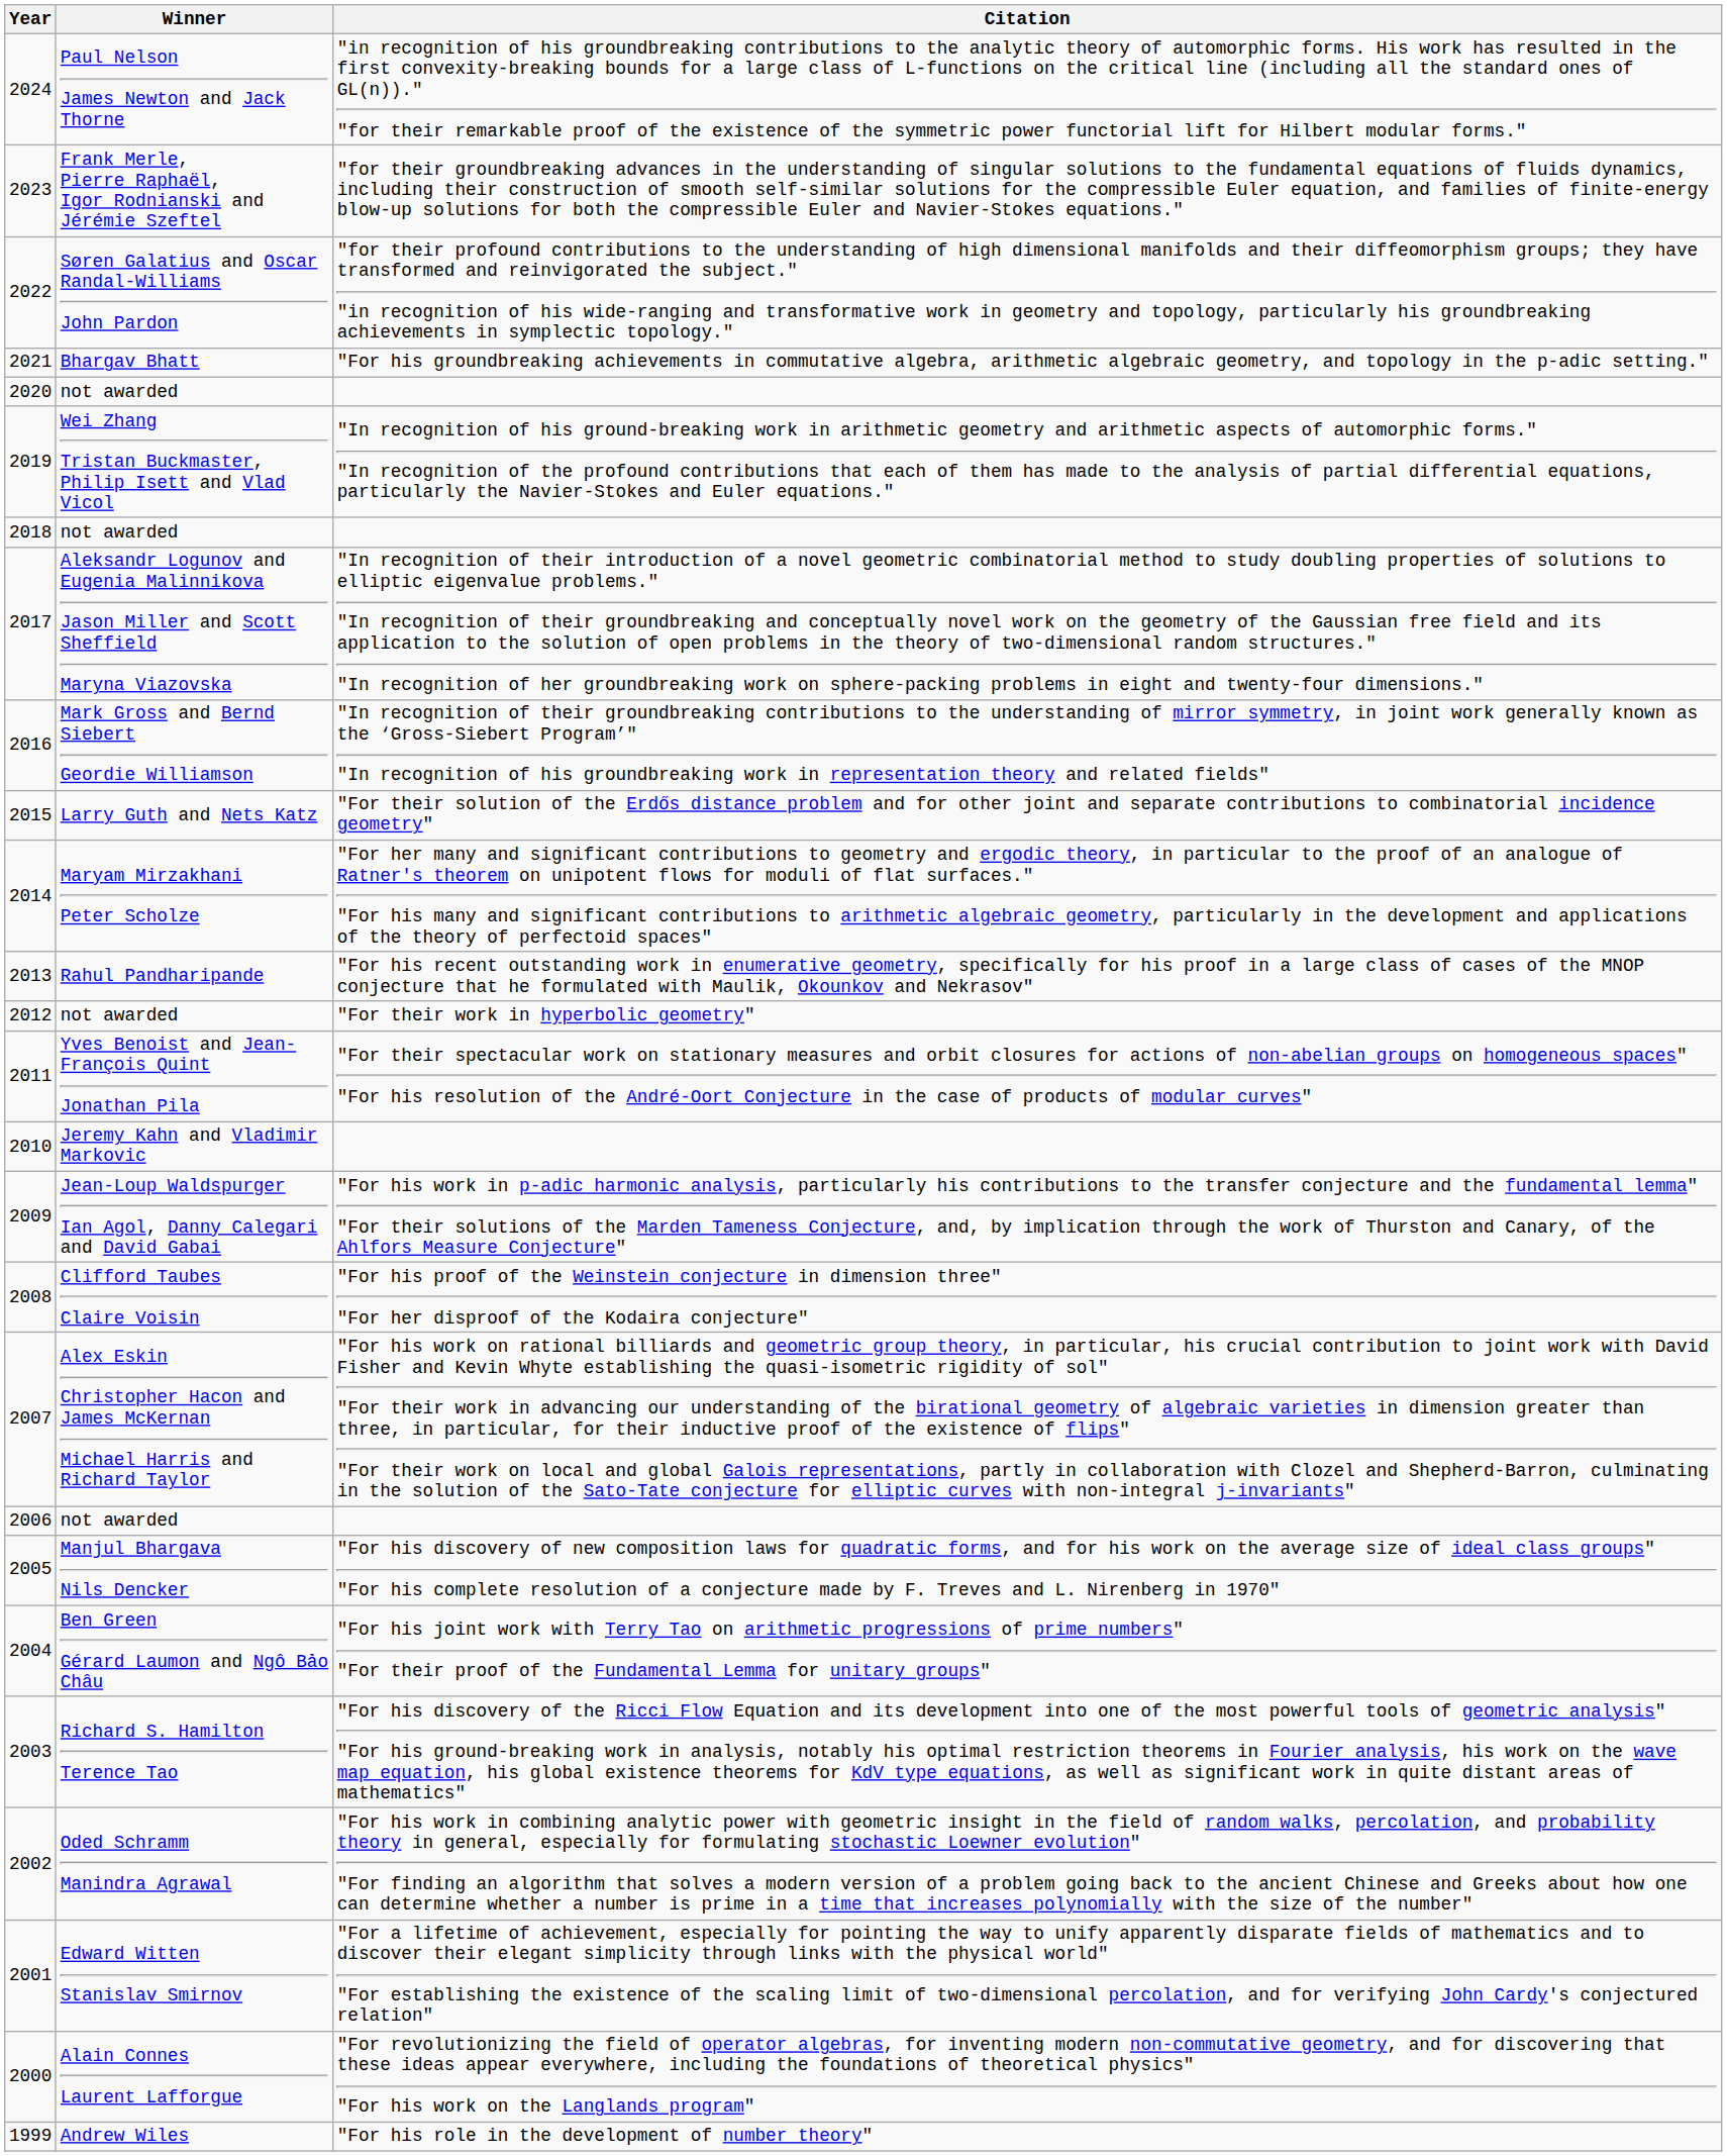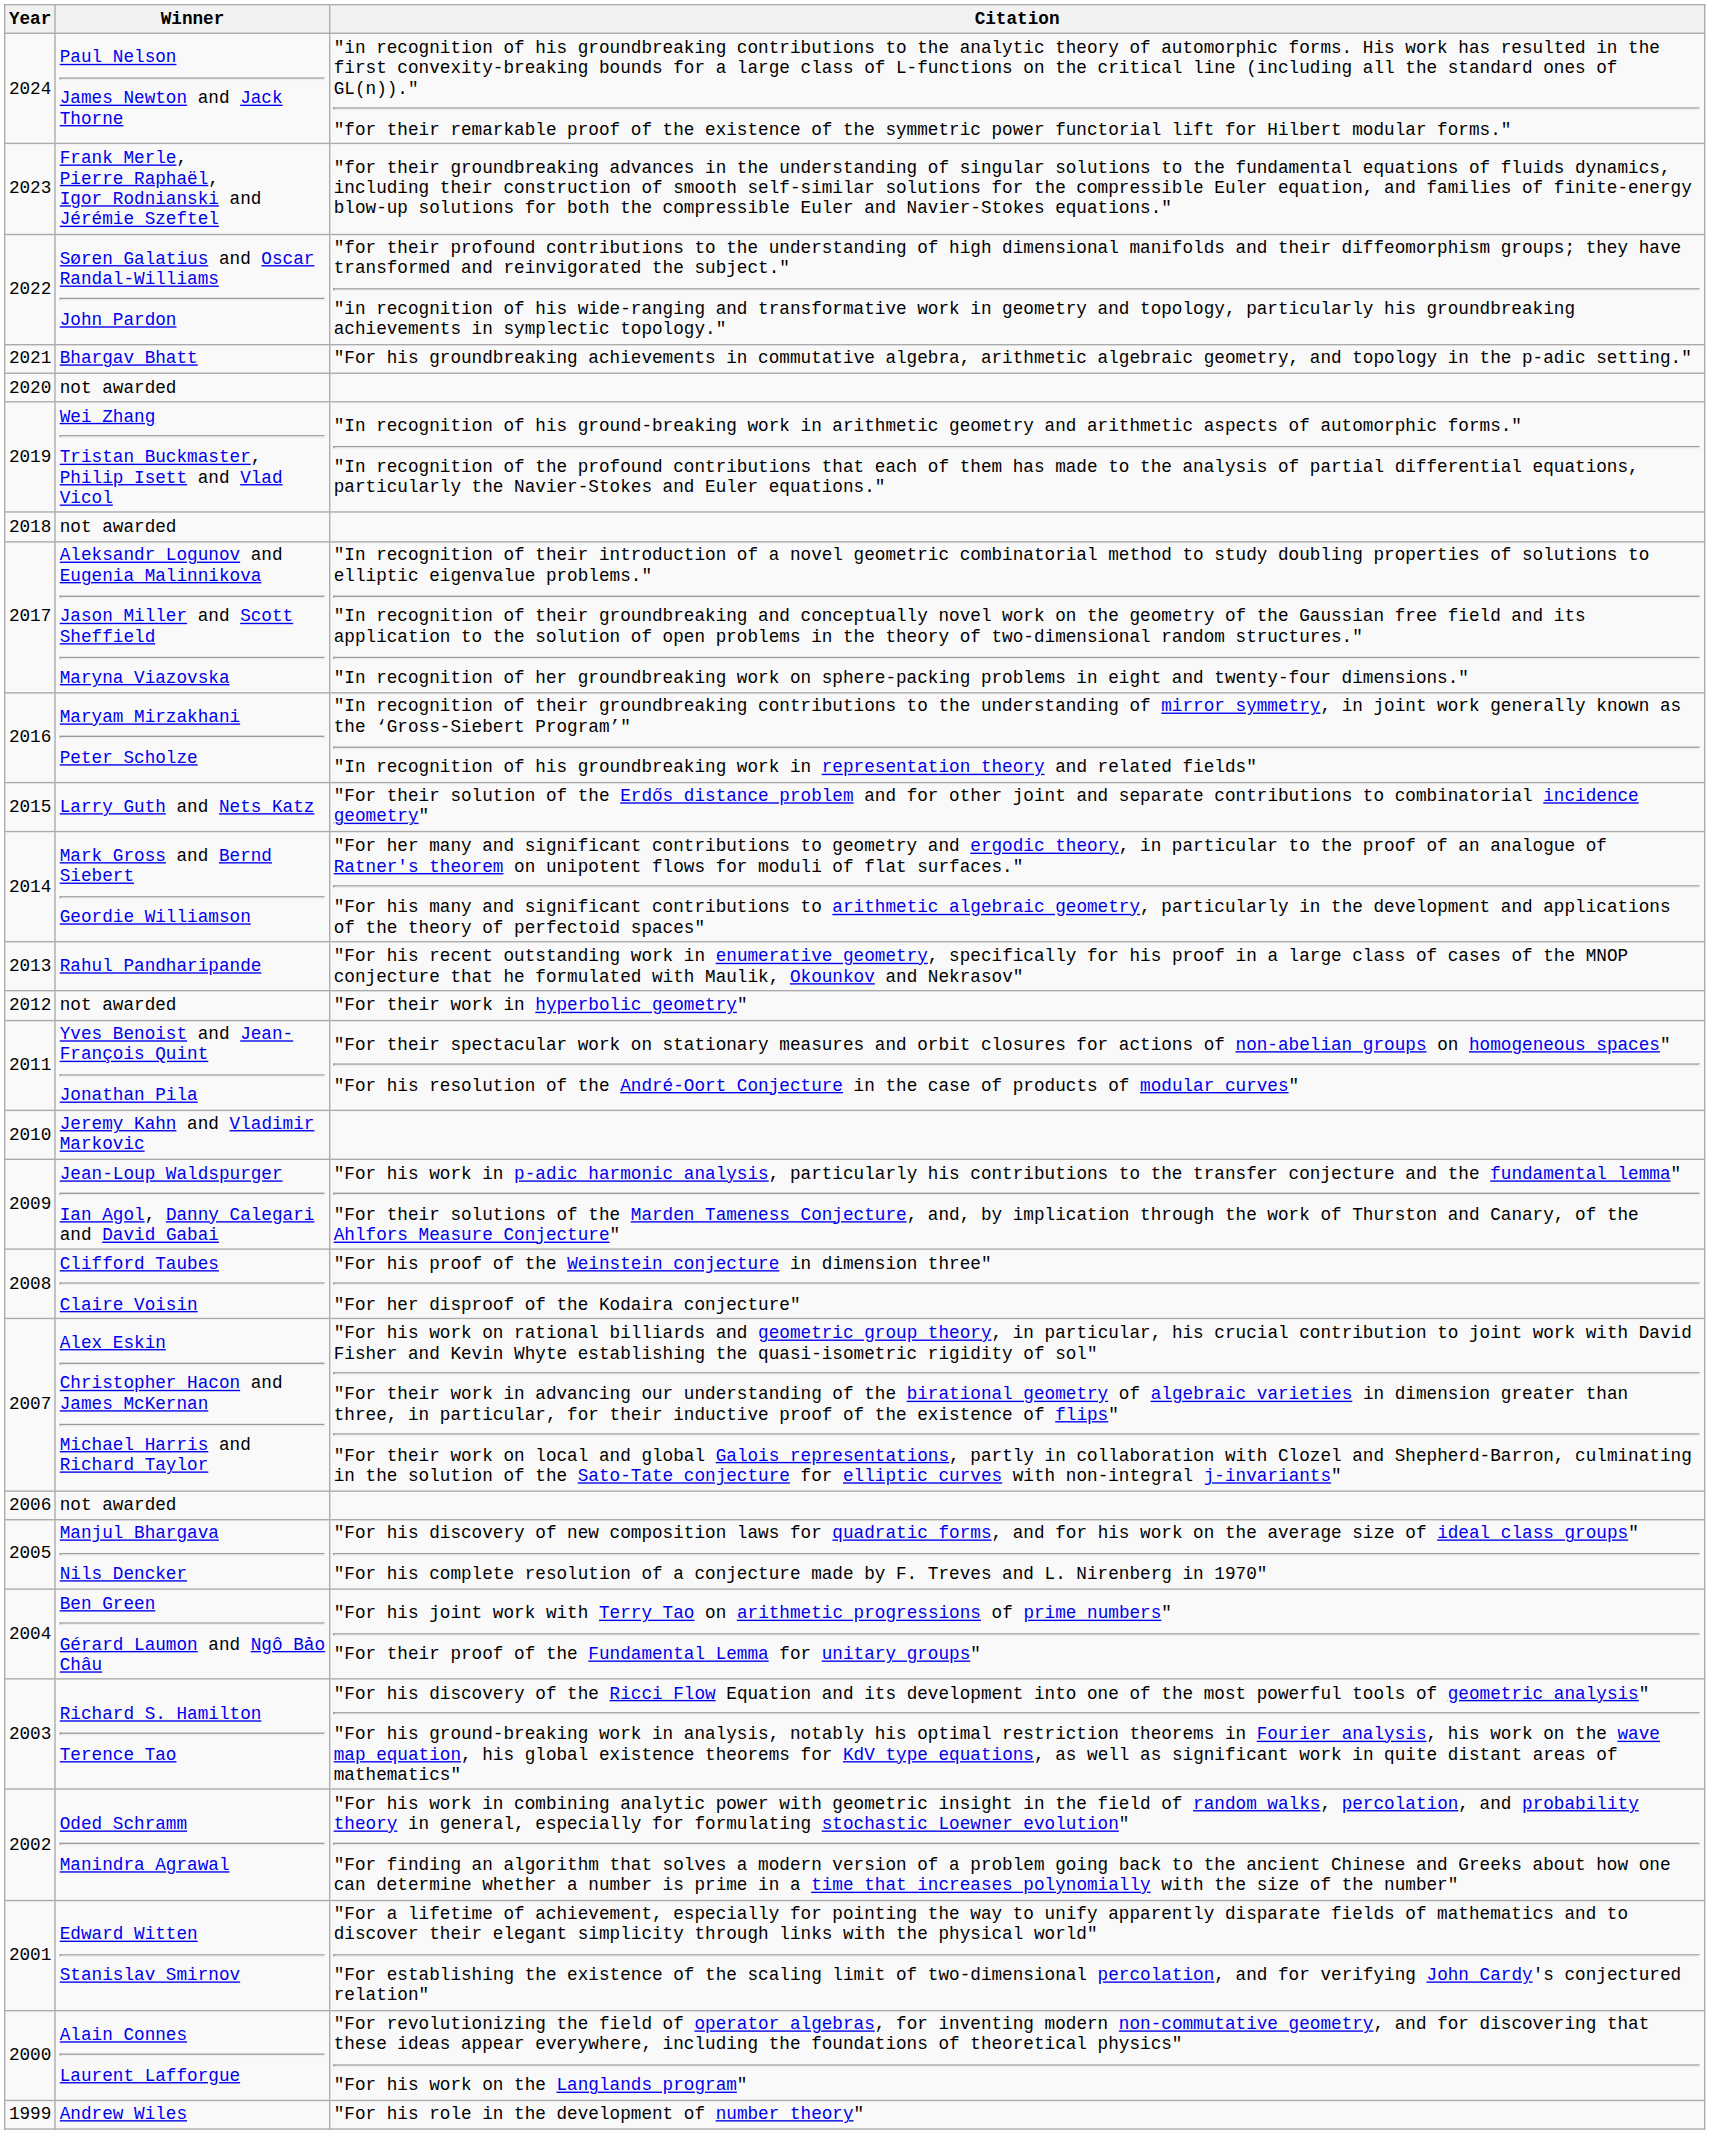2016 | Winner: Mark Gross and Bernd Siebert Geordie Williamson -> Maryam Mirzakhani Peter Scholze
2014 | Winner: Maryam Mirzakhani Peter Scholze -> Mark Gross and Bernd Siebert Geordie Williamson
